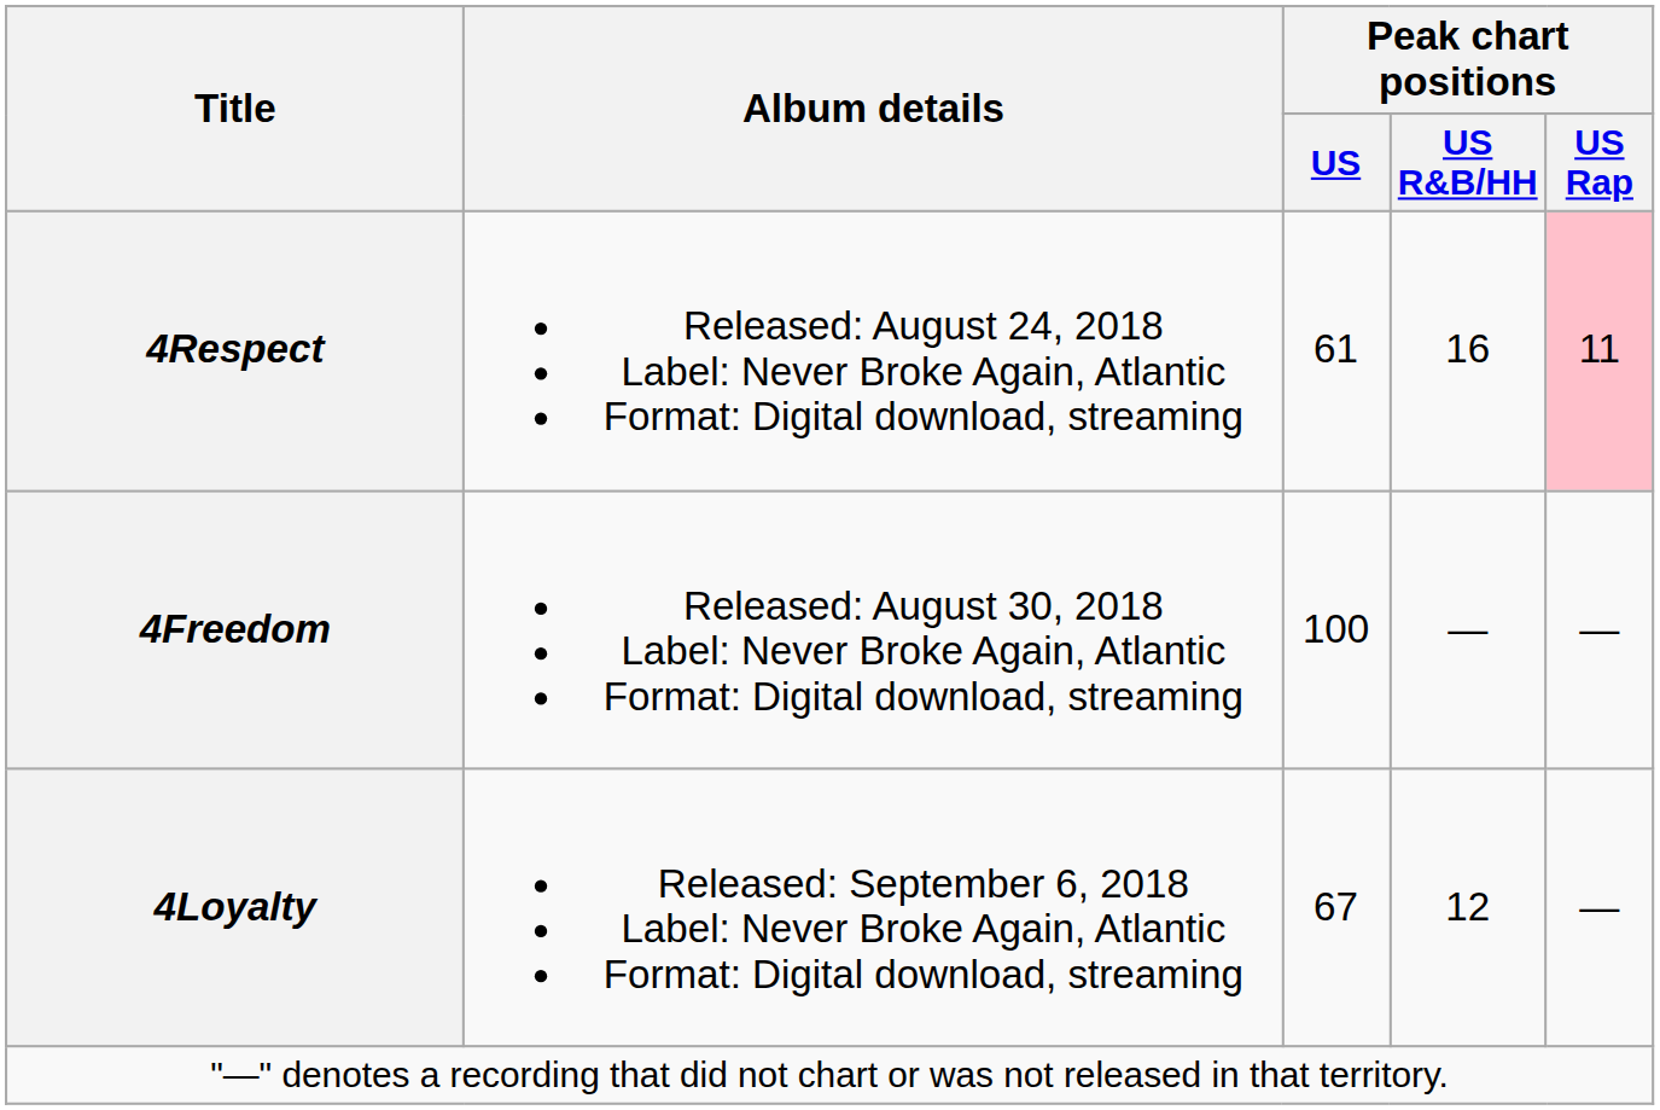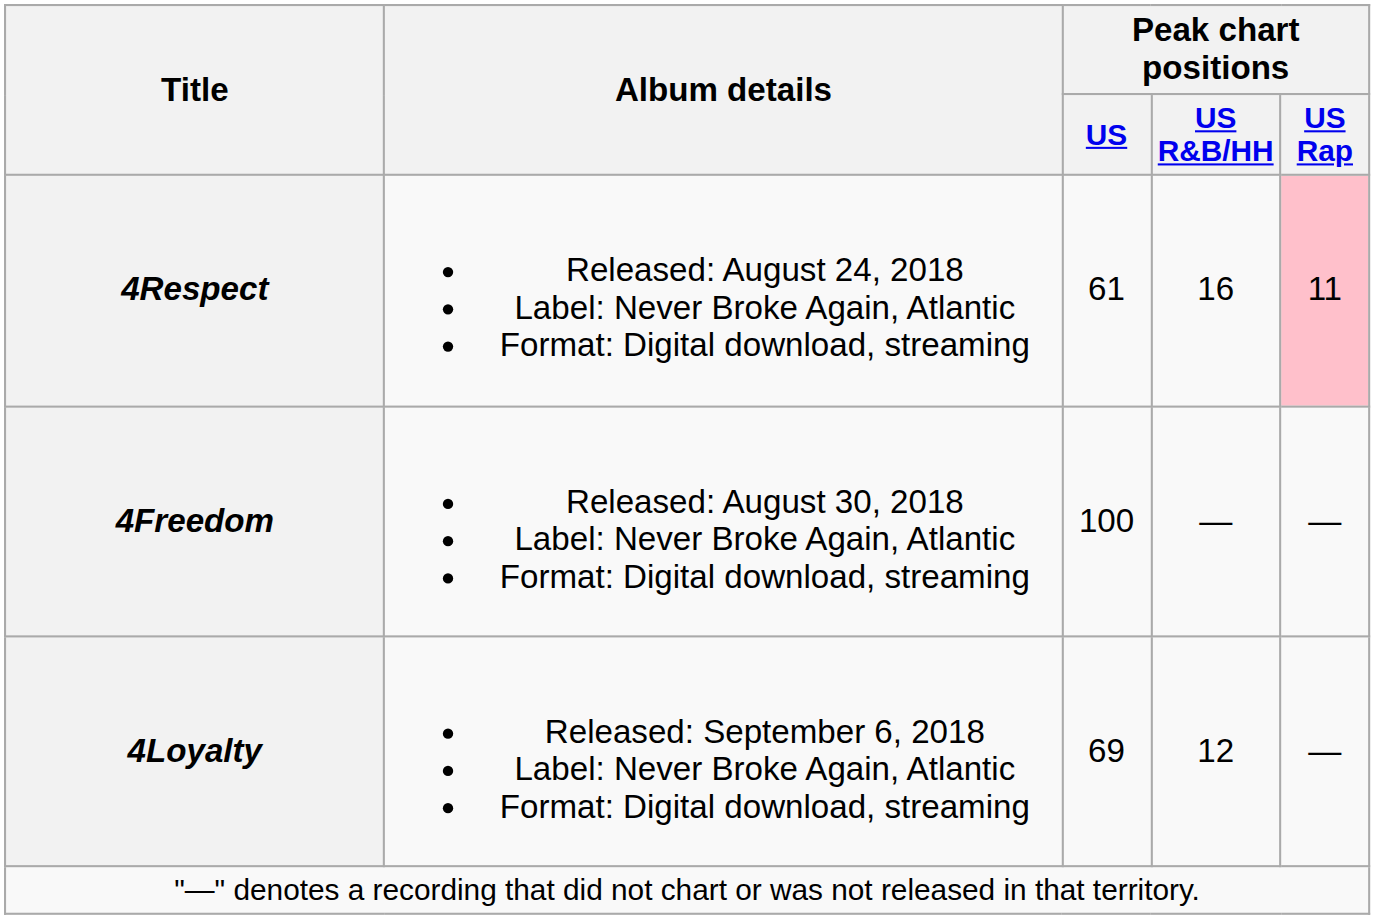4Loyalty | Peak chart positions / US: 67 -> 69
